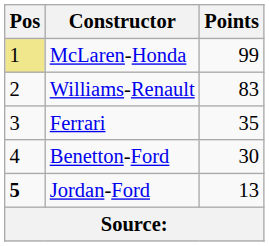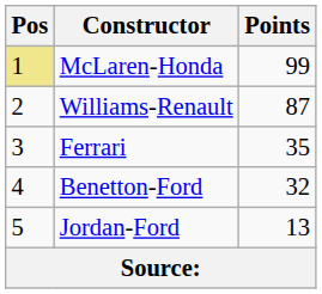Williams-Renault | Points: 83 -> 87
Benetton-Ford | Points: 30 -> 32
Jordan-Ford | Pos: bold -> normal
